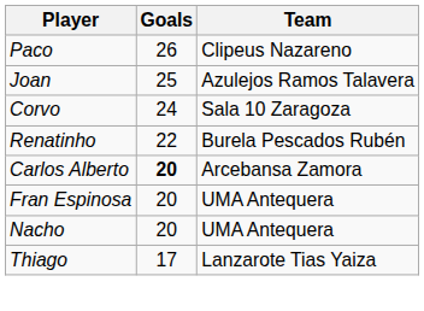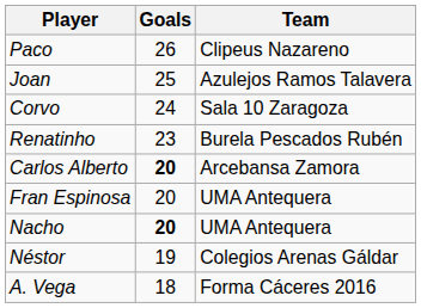Renatinho | Goals: 22 -> 23
Nacho | Goals: normal -> bold
+ row: Néstor | 19 | Colegios Arenas Gáldar
+ row: A. Vega | 18 | Forma Cáceres 2016
- row: Thiago | 17 | Lanzarote Tias Yaiza
